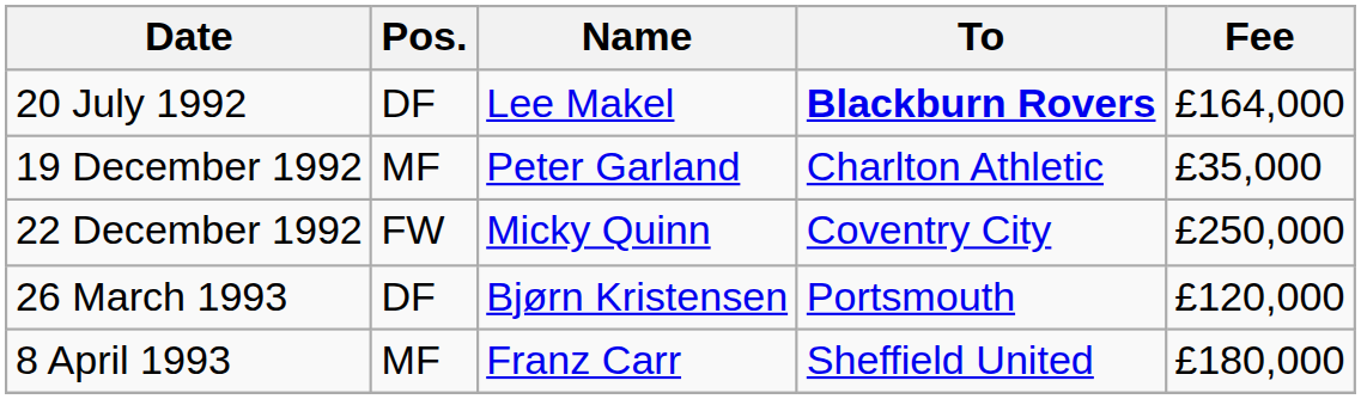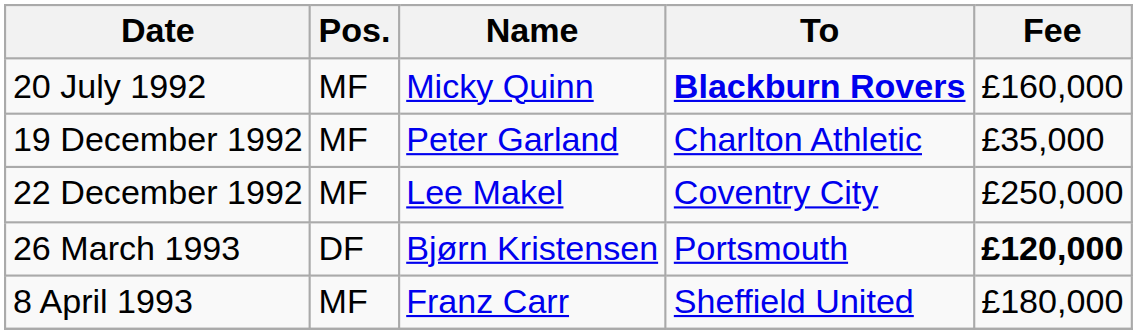20 July 1992 | Pos.: DF -> MF
20 July 1992 | Name: Lee Makel -> Micky Quinn
20 July 1992 | Fee: £164,000 -> £160,000
22 December 1992 | Pos.: FW -> MF
22 December 1992 | Name: Micky Quinn -> Lee Makel
26 March 1993 | Fee: normal -> bold
